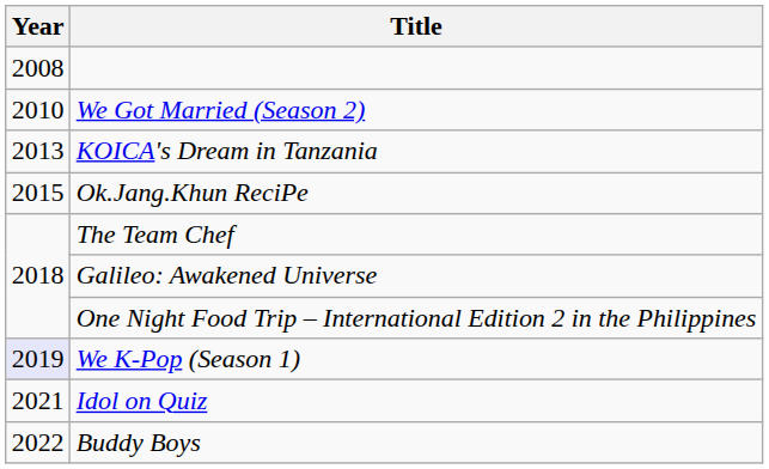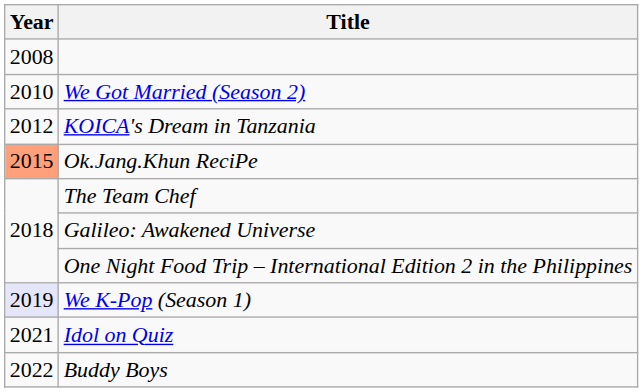KOICA's Dream in Tanzania | Year: 2013 -> 2012
Ok.Jang.Khun ReciPe | Year: no background -> lightsalmon background
